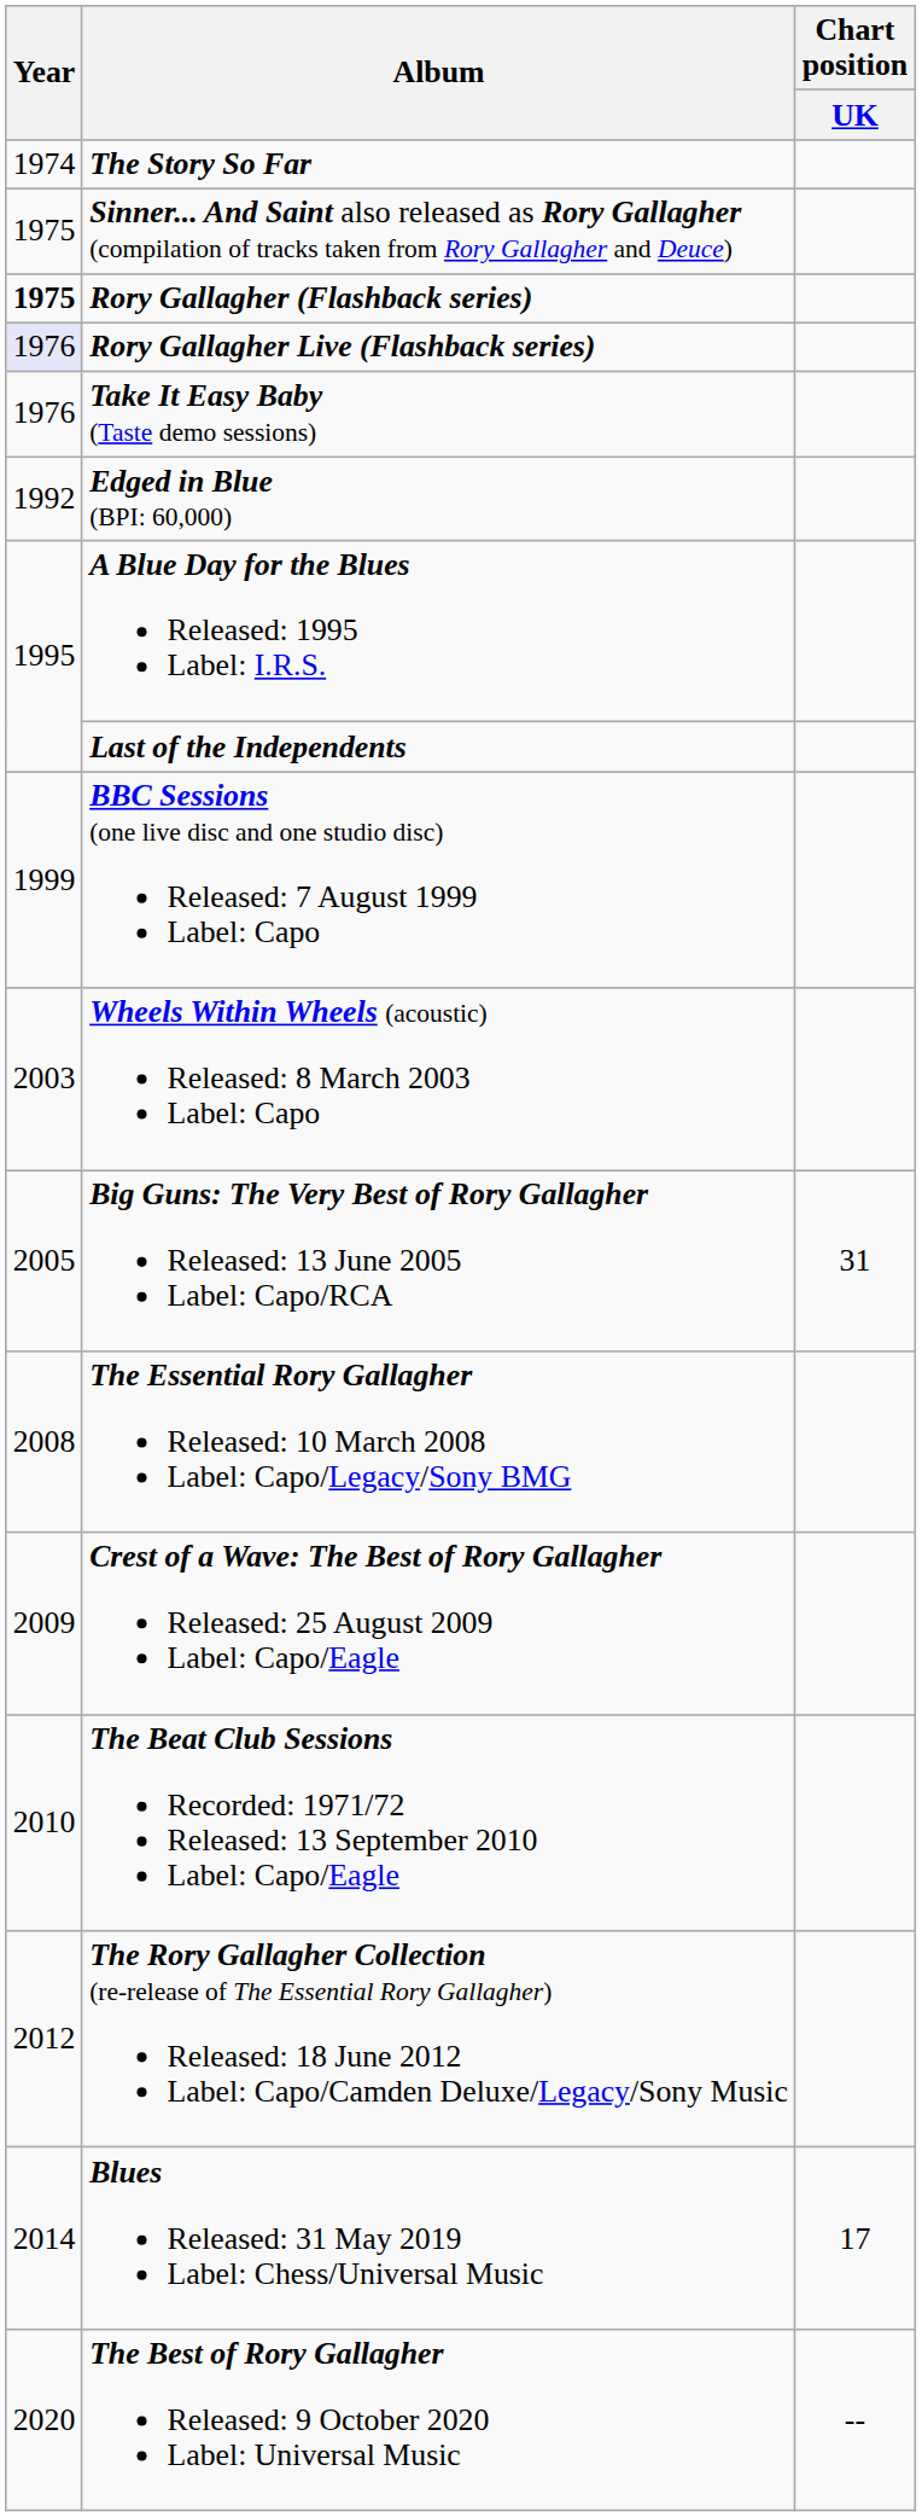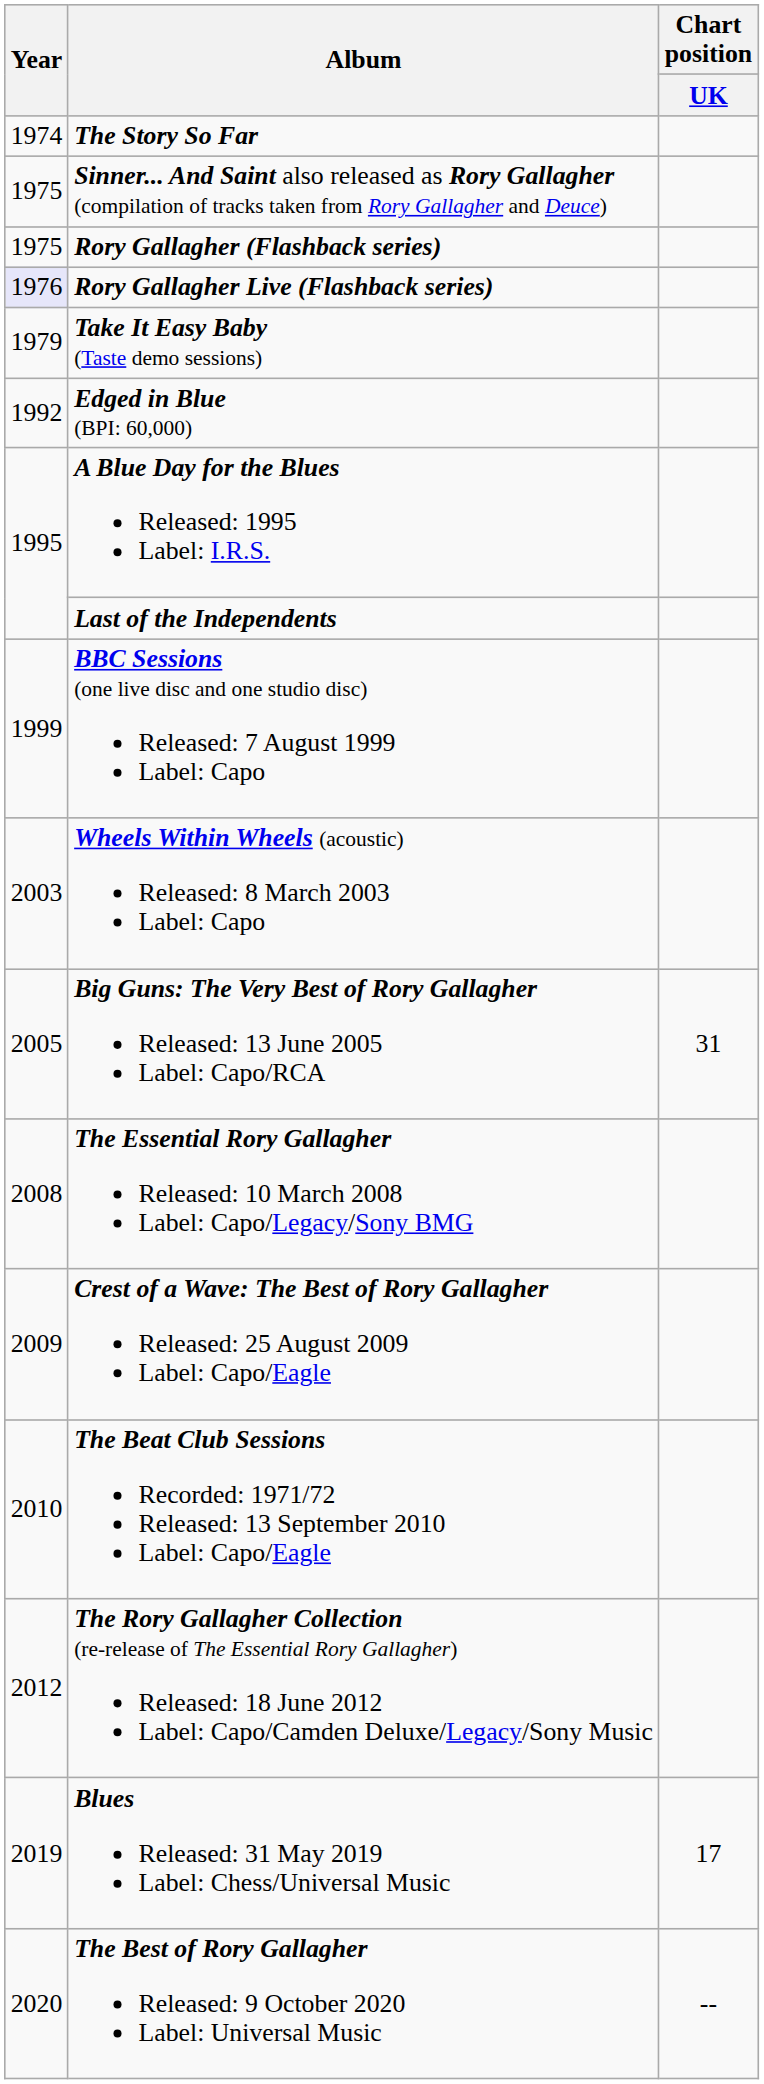Rory Gallagher (Flashback series) | Year: bold -> normal
Take It Easy Baby (Taste demo sessions) | Year: 1976 -> 1979
Blues Released: 31 May 2019 Label: Chess/Universal Music | Year: 2014 -> 2019
